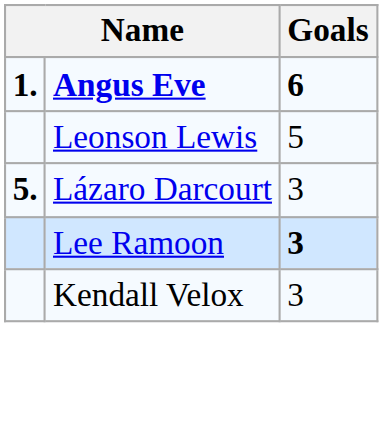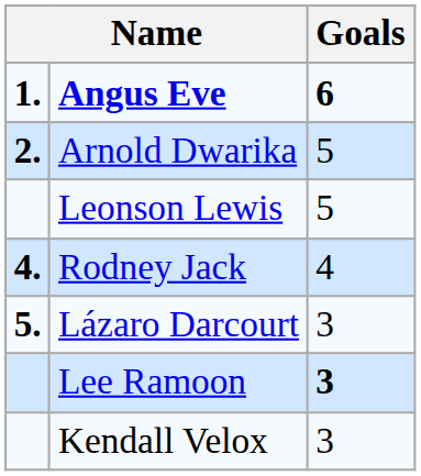+ row: 2. | Arnold Dwarika | 5
+ row: 4. | Rodney Jack | 4
